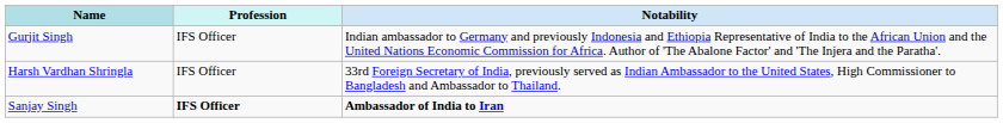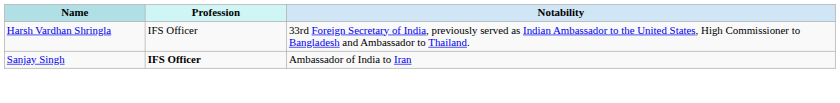- row: Gurjit Singh | IFS Officer | Indian ambassador to Germany and previously Indonesia and Ethiopia Representative of India to the African Union and the United Nations Economic Commission for Africa. Author of 'The Abalone Factor' and 'The Injera and the Paratha'.
Sanjay Singh | Notability: bold -> normal
